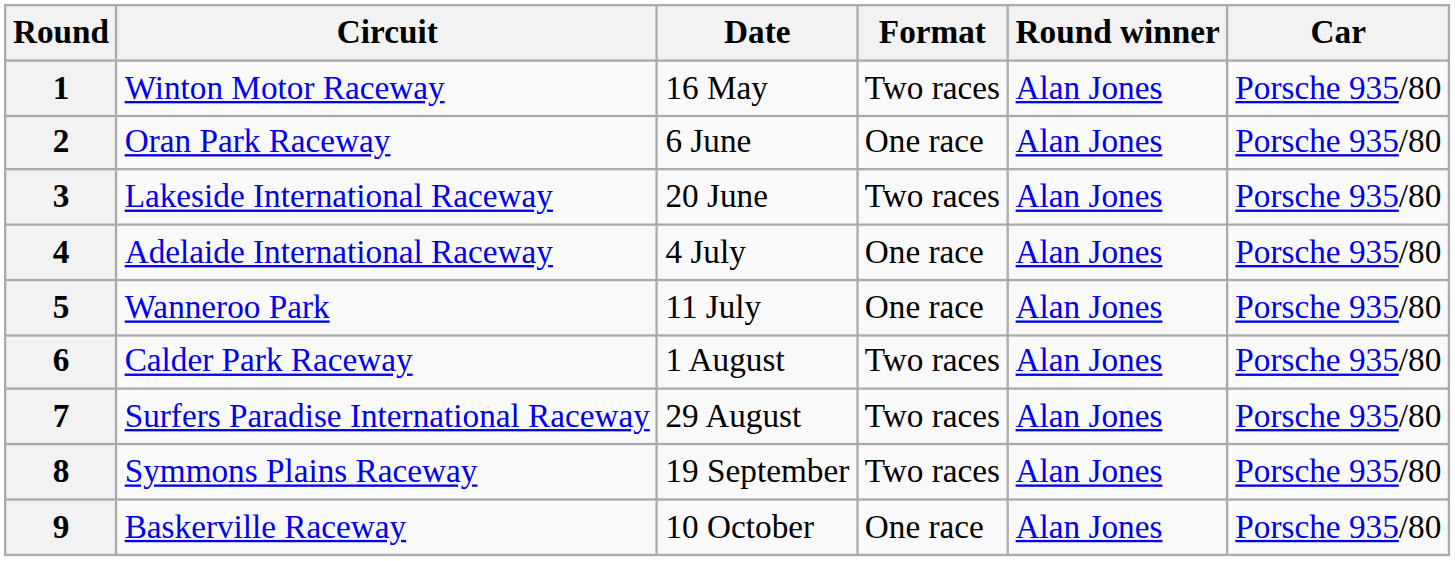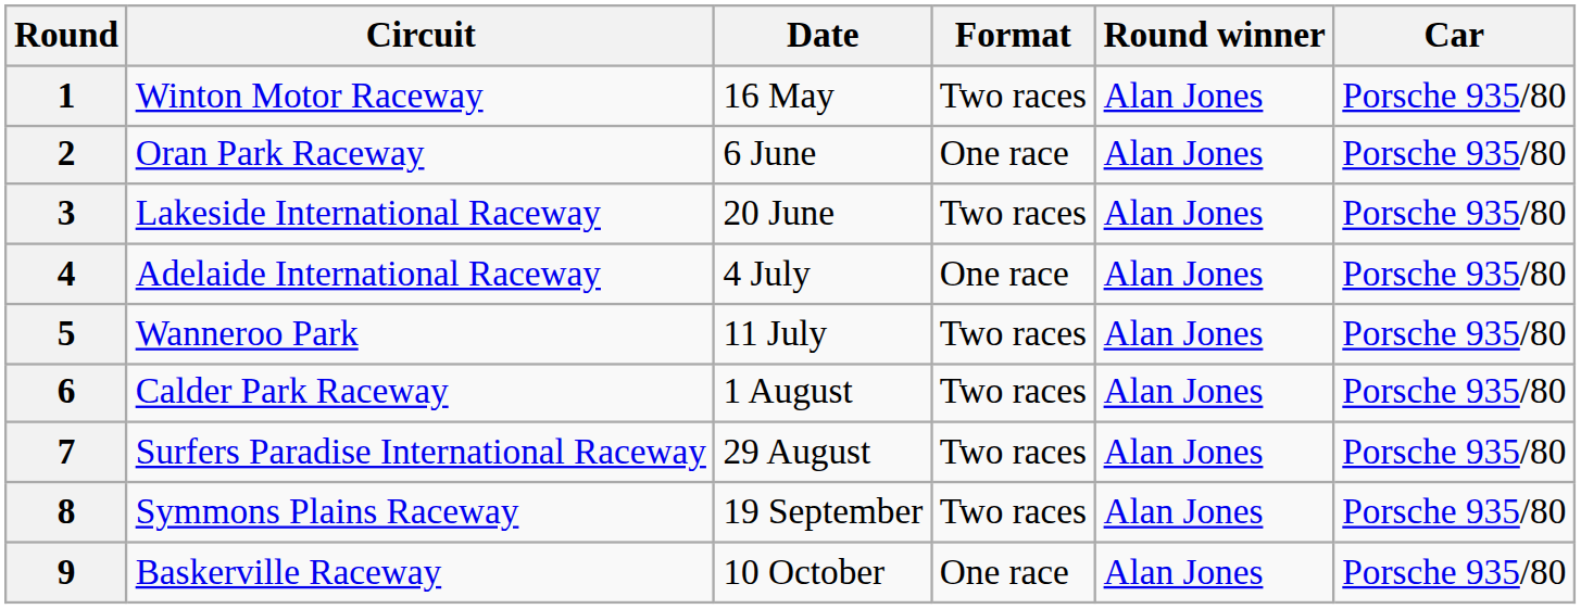5 | Format: One race -> Two races
